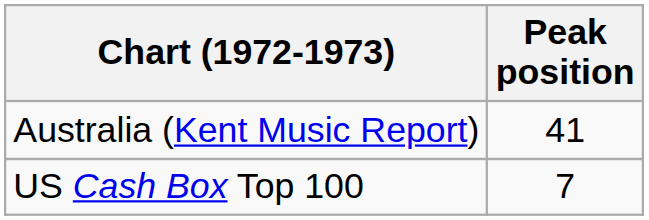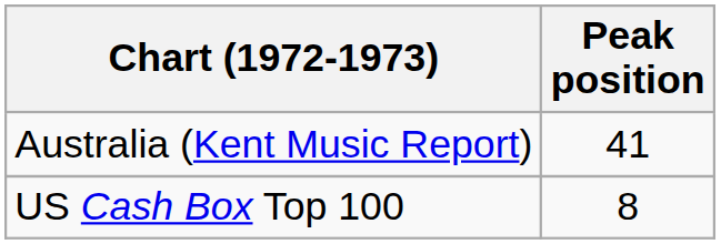US Cash Box Top 100 | Peak position: 7 -> 8
